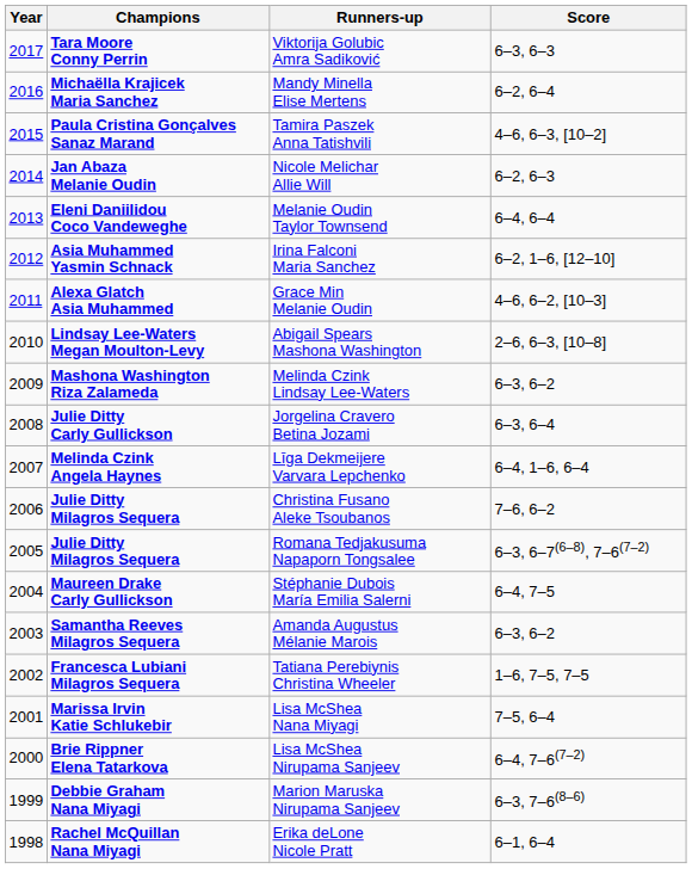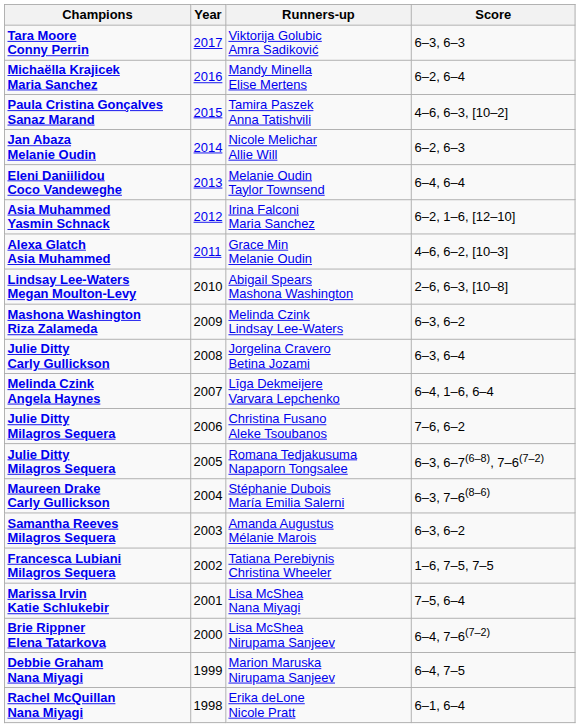columns swapped: Year <-> Champions
Stéphanie Dubois María Emilia Salerni | Score: 6–4, 7–5 -> 6–3, 7–6(8–6)
Marion Maruska Nirupama Sanjeev | Score: 6–3, 7–6(8–6) -> 6–4, 7–5
